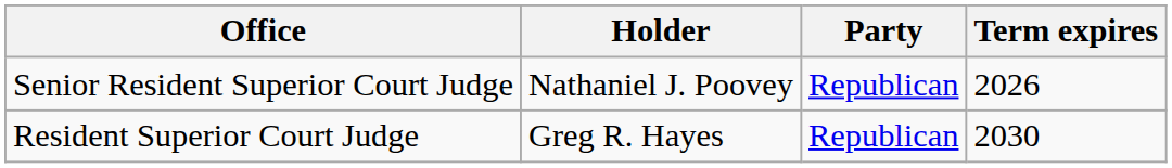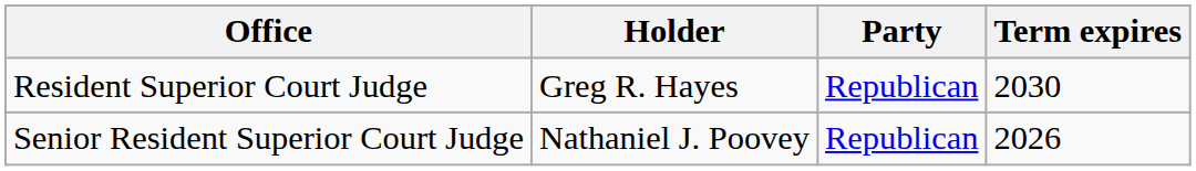rows swapped: Senior Resident Superior Court Judge <-> Resident Superior Court Judge
